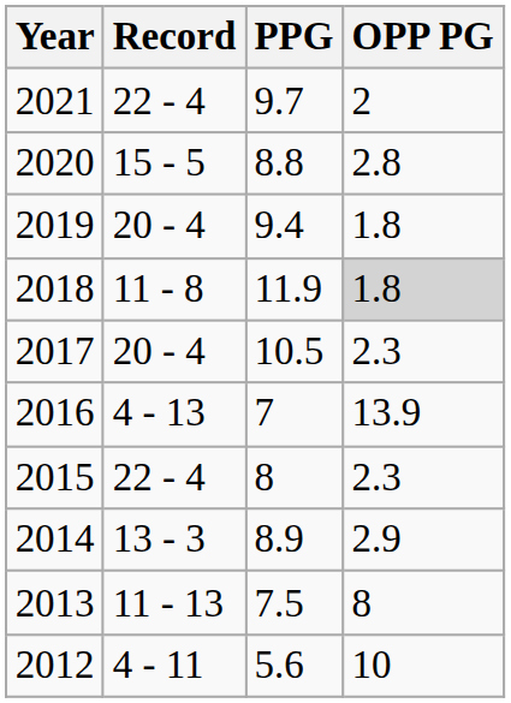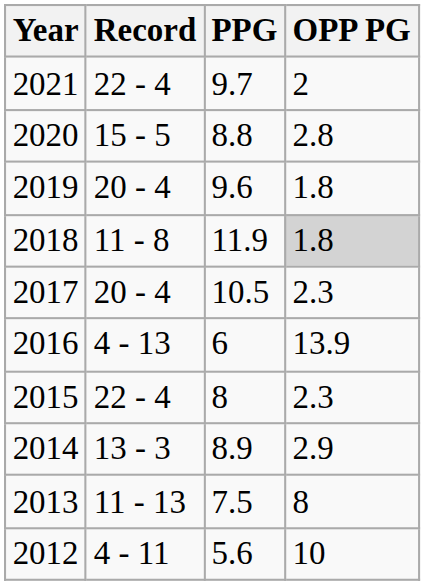2019 | PPG: 9.4 -> 9.6
2016 | PPG: 7 -> 6
